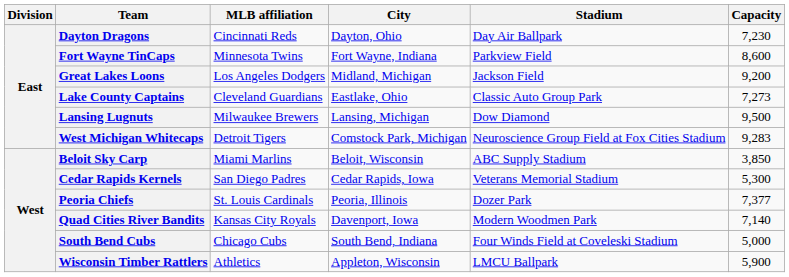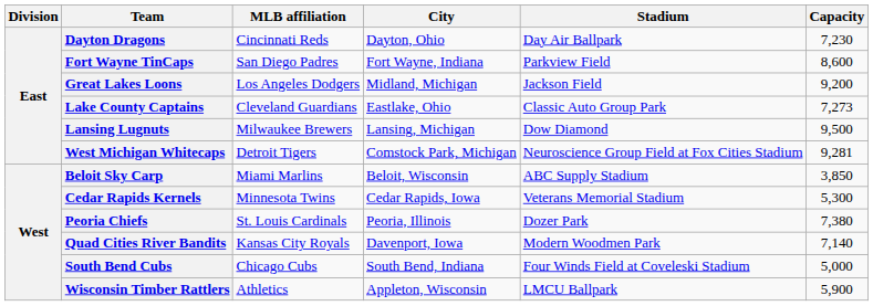Fort Wayne TinCaps | MLB affiliation: Minnesota Twins -> San Diego Padres
West Michigan Whitecaps | Capacity: 9,283 -> 9,281
Cedar Rapids Kernels | MLB affiliation: San Diego Padres -> Minnesota Twins
Peoria Chiefs | Capacity: 7,377 -> 7,380
